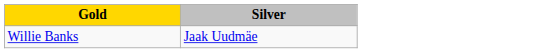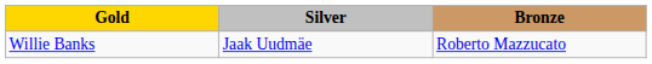+ column: Bronze | Roberto Mazzucato
